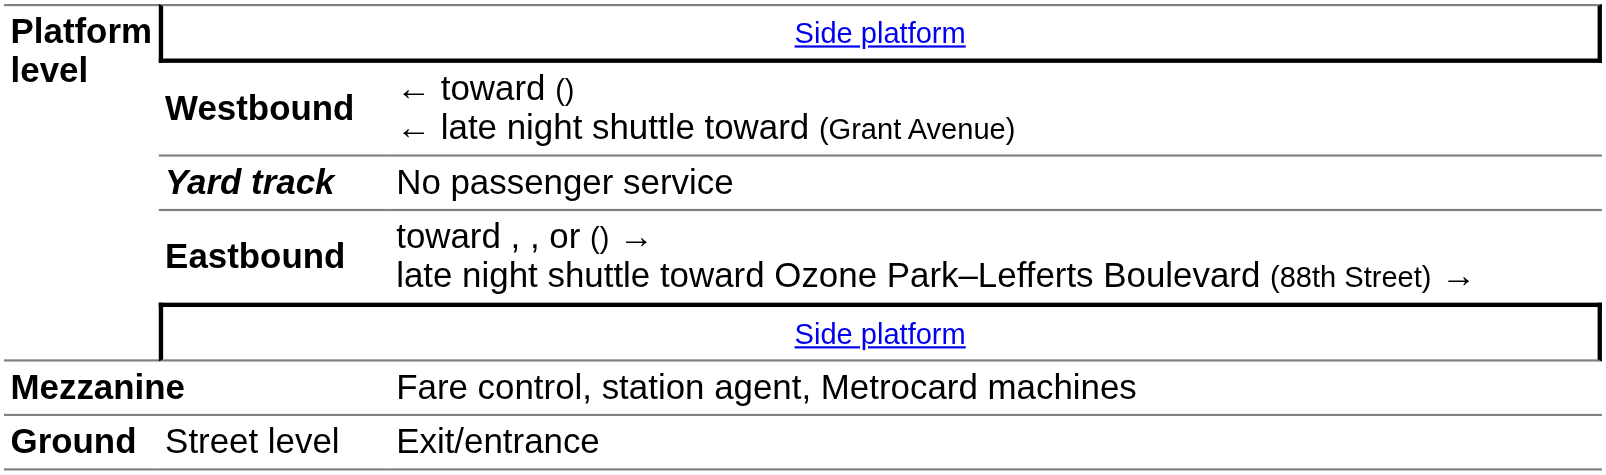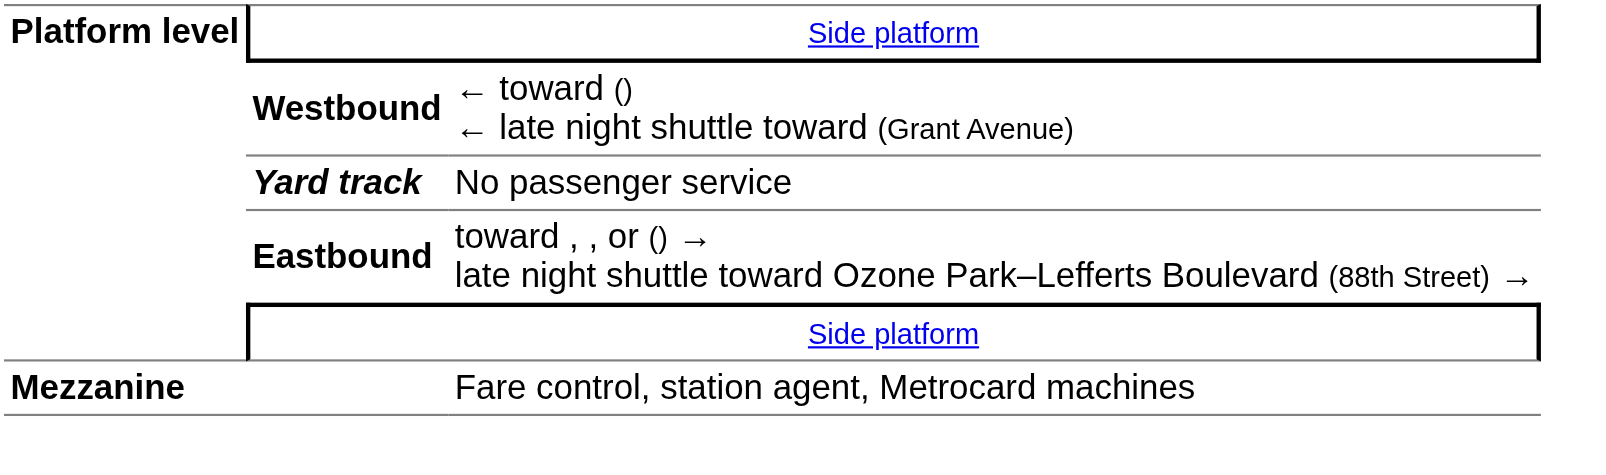- row: Ground | Street level | Exit/entrance
